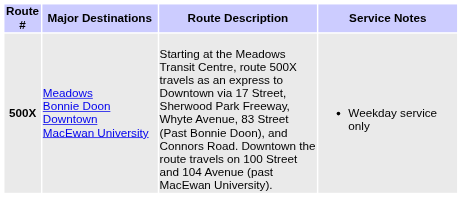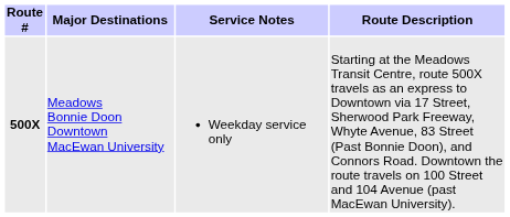columns swapped: Route Description <-> Service Notes
